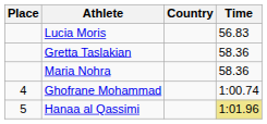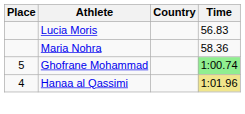- row: Gretta Taslakian | 58.36
Ghofrane Mohammad | Place: 4 -> 5
Ghofrane Mohammad | Time: no background -> lightgreen background
Hanaa al Qassimi | Place: 5 -> 4
